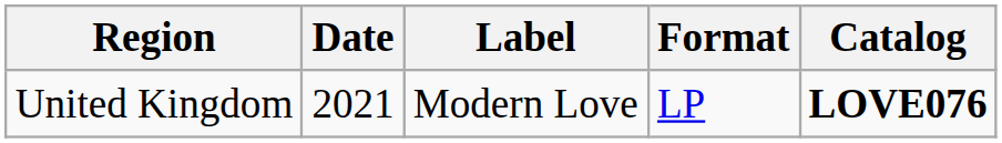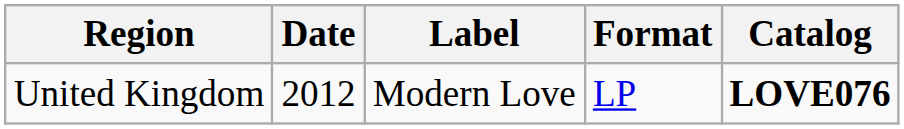United Kingdom | Date: 2021 -> 2012
